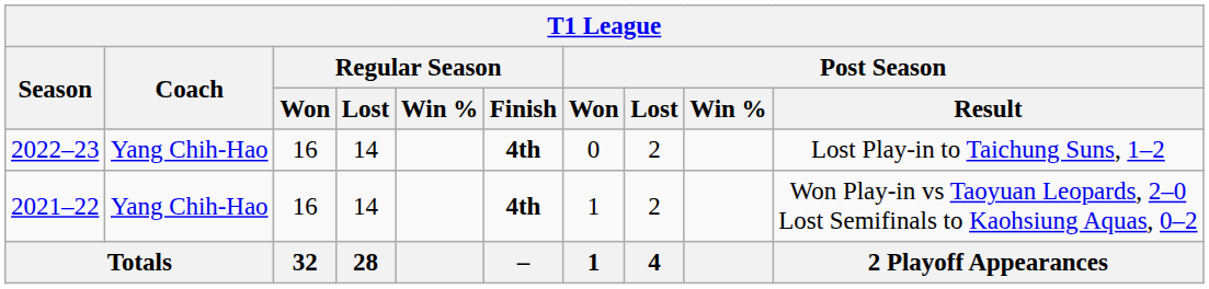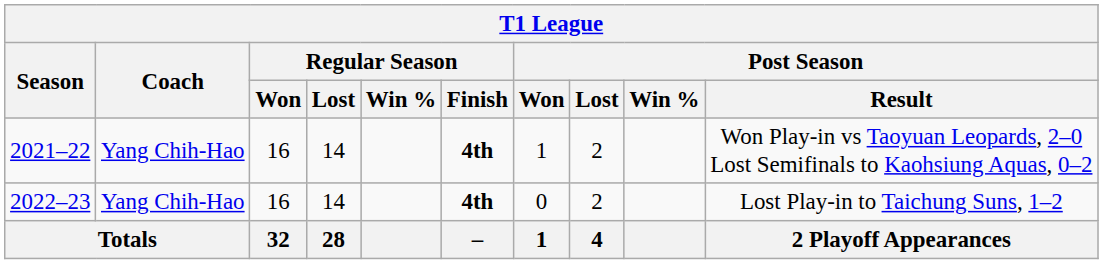rows swapped: 2021–22 <-> 2022–23
